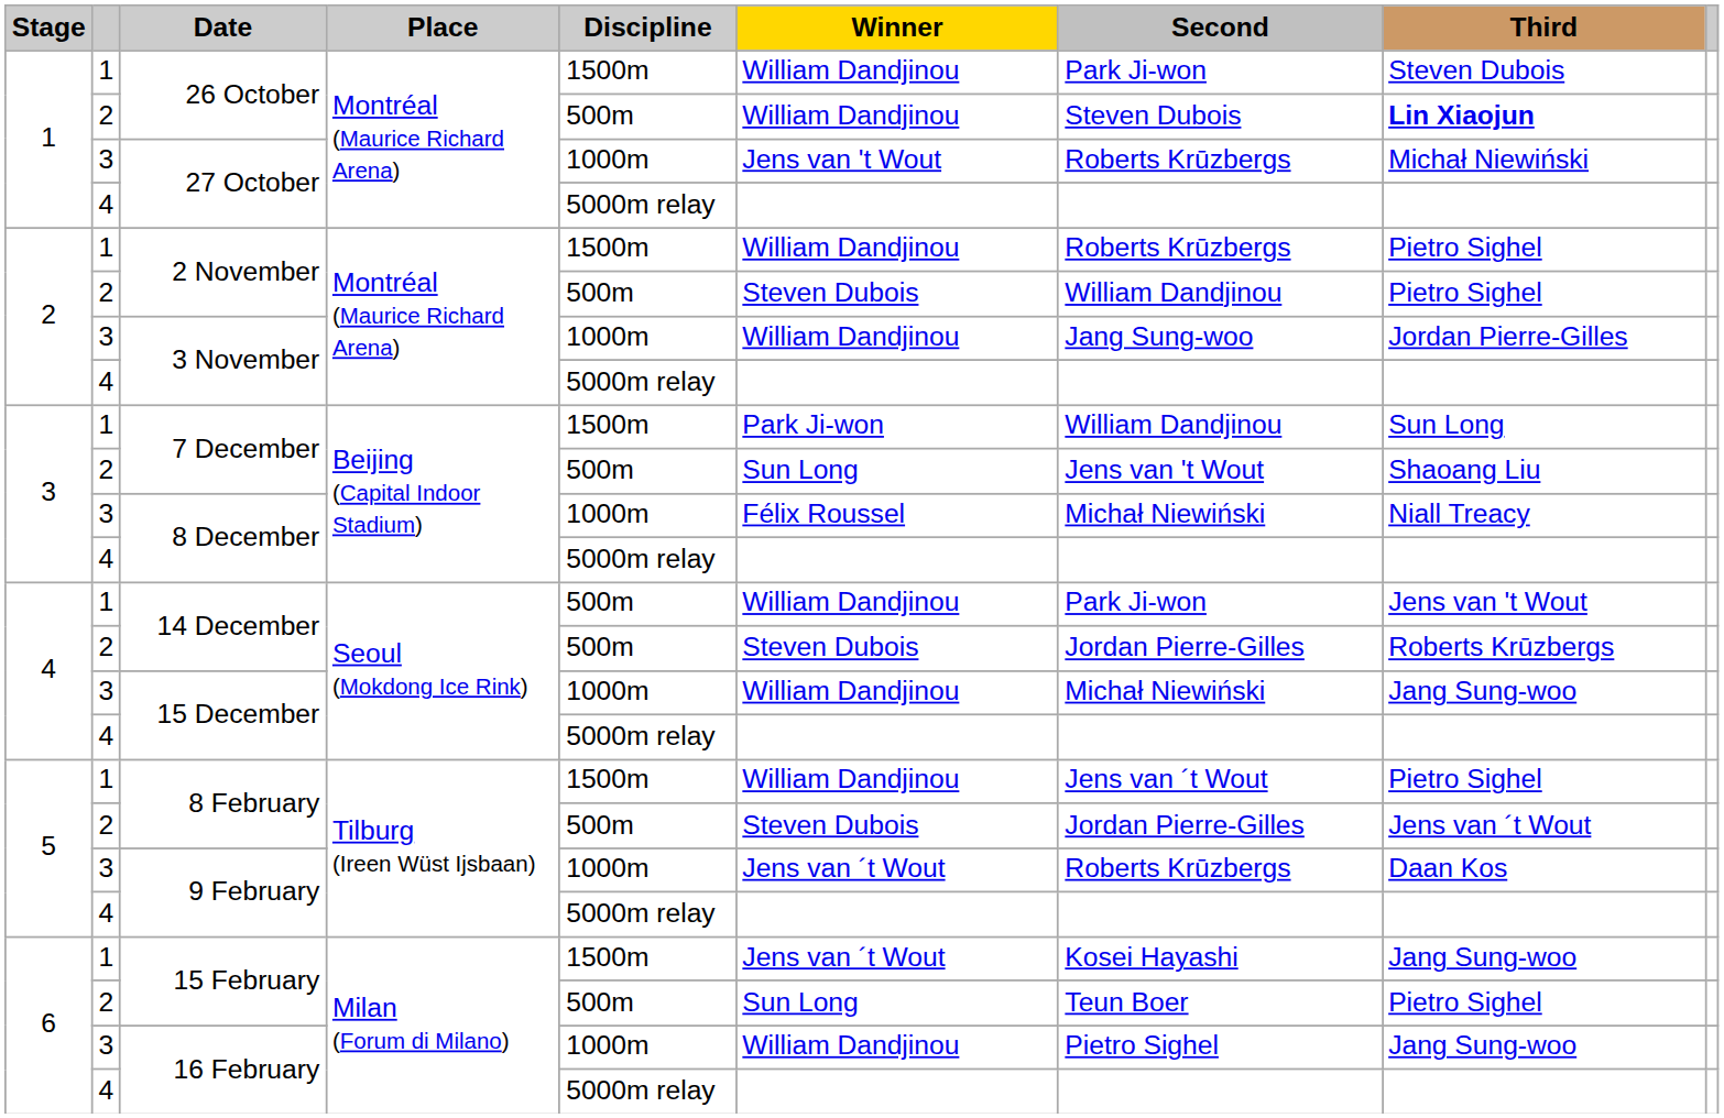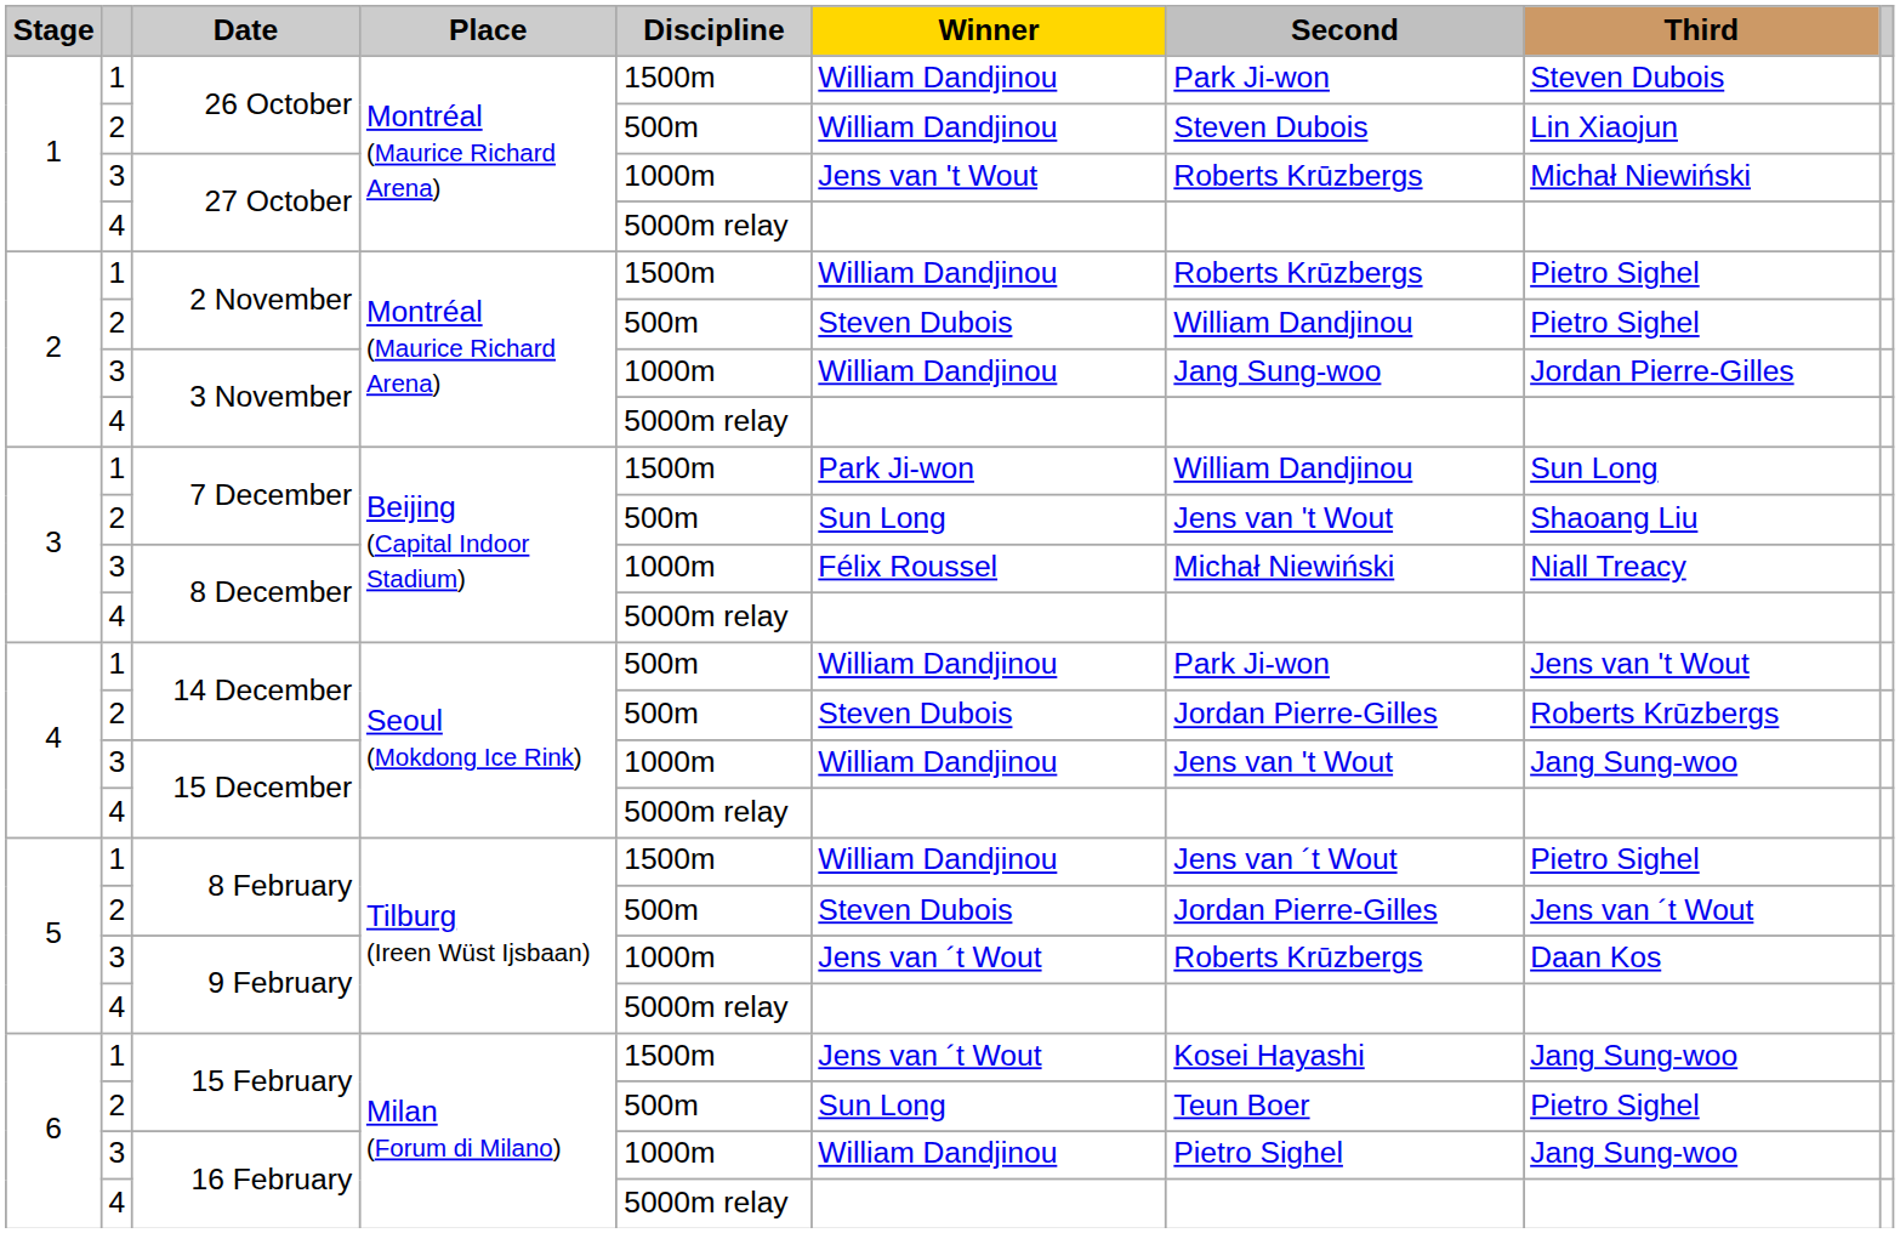2 / 26 October | Third: bold -> normal
3 / 15 December | Second: Michał Niewiński -> Jens van 't Wout
